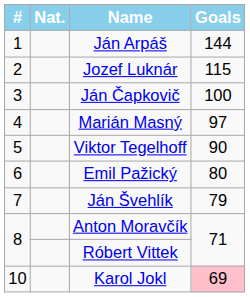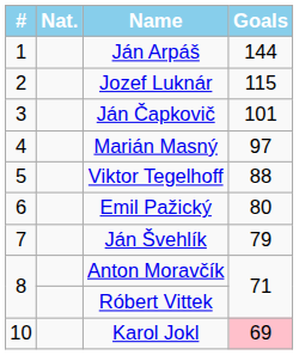Ján Čapkovič | Goals: 100 -> 101
Viktor Tegelhoff | Goals: 90 -> 88
